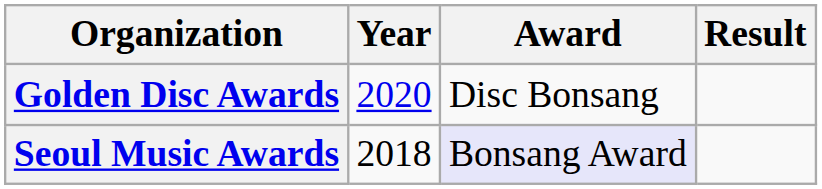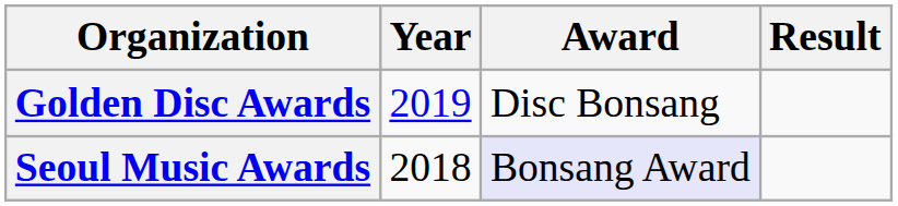Golden Disc Awards | Year: 2020 -> 2019
